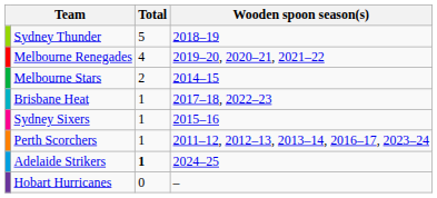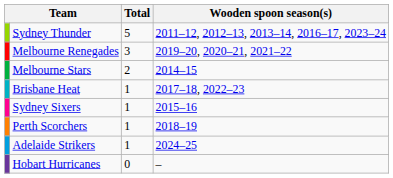Sydney Thunder | Wooden spoon season(s): 2018–19 -> 2011–12, 2012–13, 2013–14, 2016–17, 2023–24
Melbourne Renegades | Total: 4 -> 3
Perth Scorchers | Wooden spoon season(s): 2011–12, 2012–13, 2013–14, 2016–17, 2023–24 -> 2018–19
Adelaide Strikers | Total: bold -> normal
